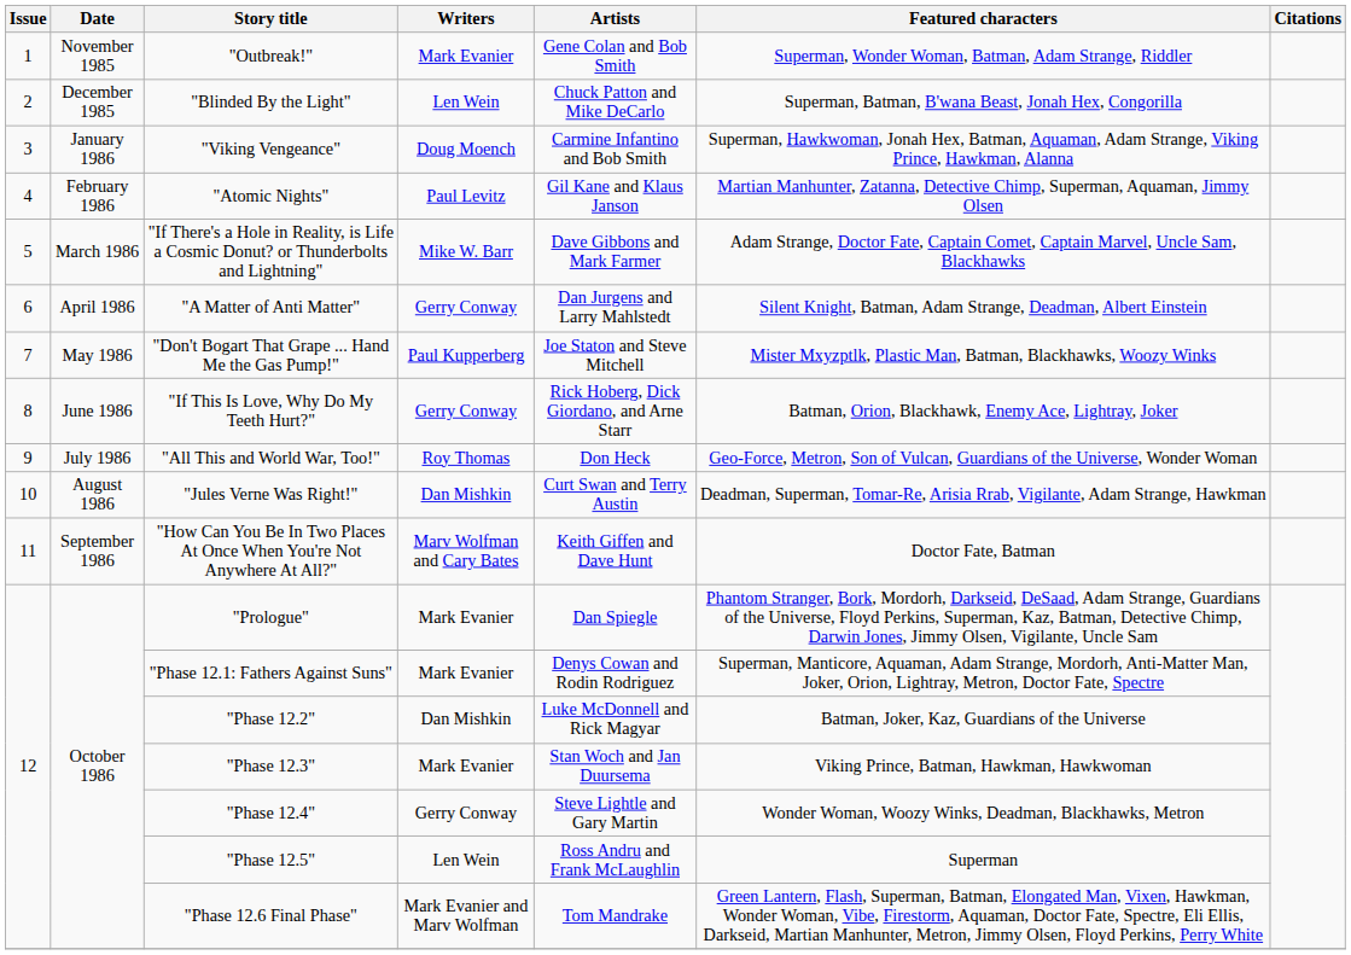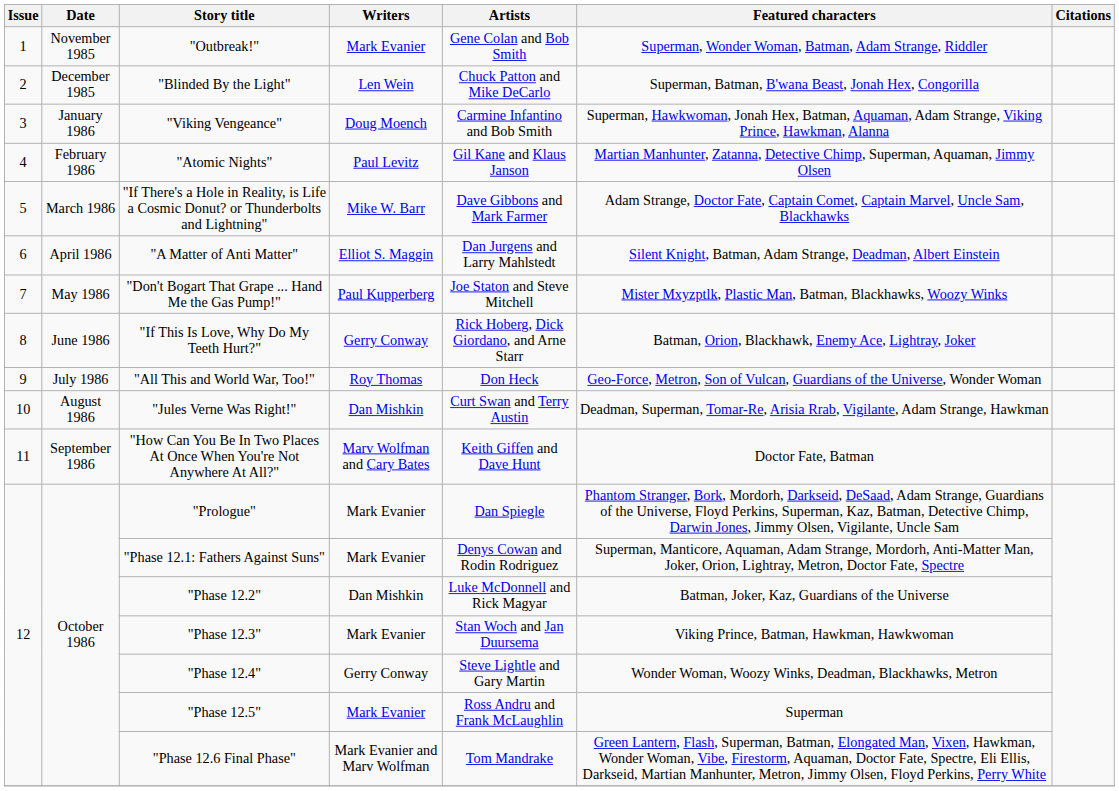"A Matter of Anti Matter" | Writers: Gerry Conway -> Elliot S. Maggin
"Phase 12.5" | Writers: Len Wein -> Mark Evanier
